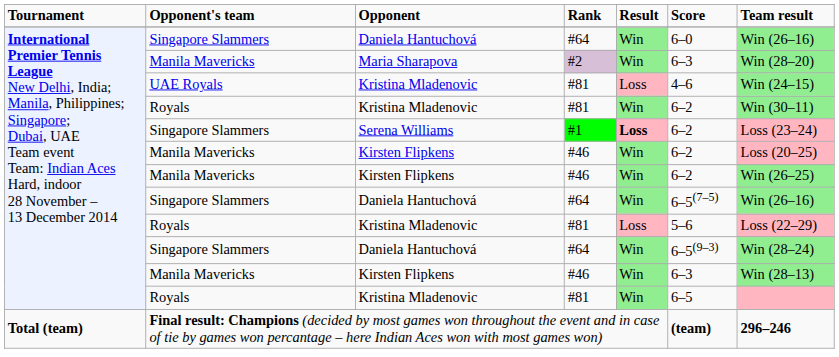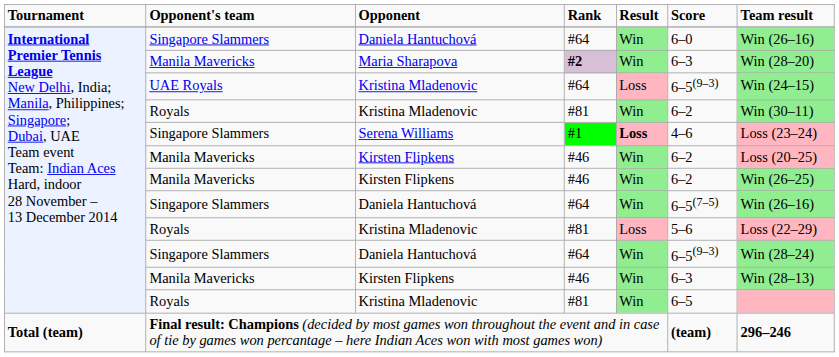Maria Sharapova | column 4: normal -> bold
UAE Royals / Kristina Mladenovic | column 4: #81 -> #64
UAE Royals / Kristina Mladenovic | column 6: 4–6 -> 6–5(9–3)
Serena Williams | column 6: 6–2 -> 4–6
